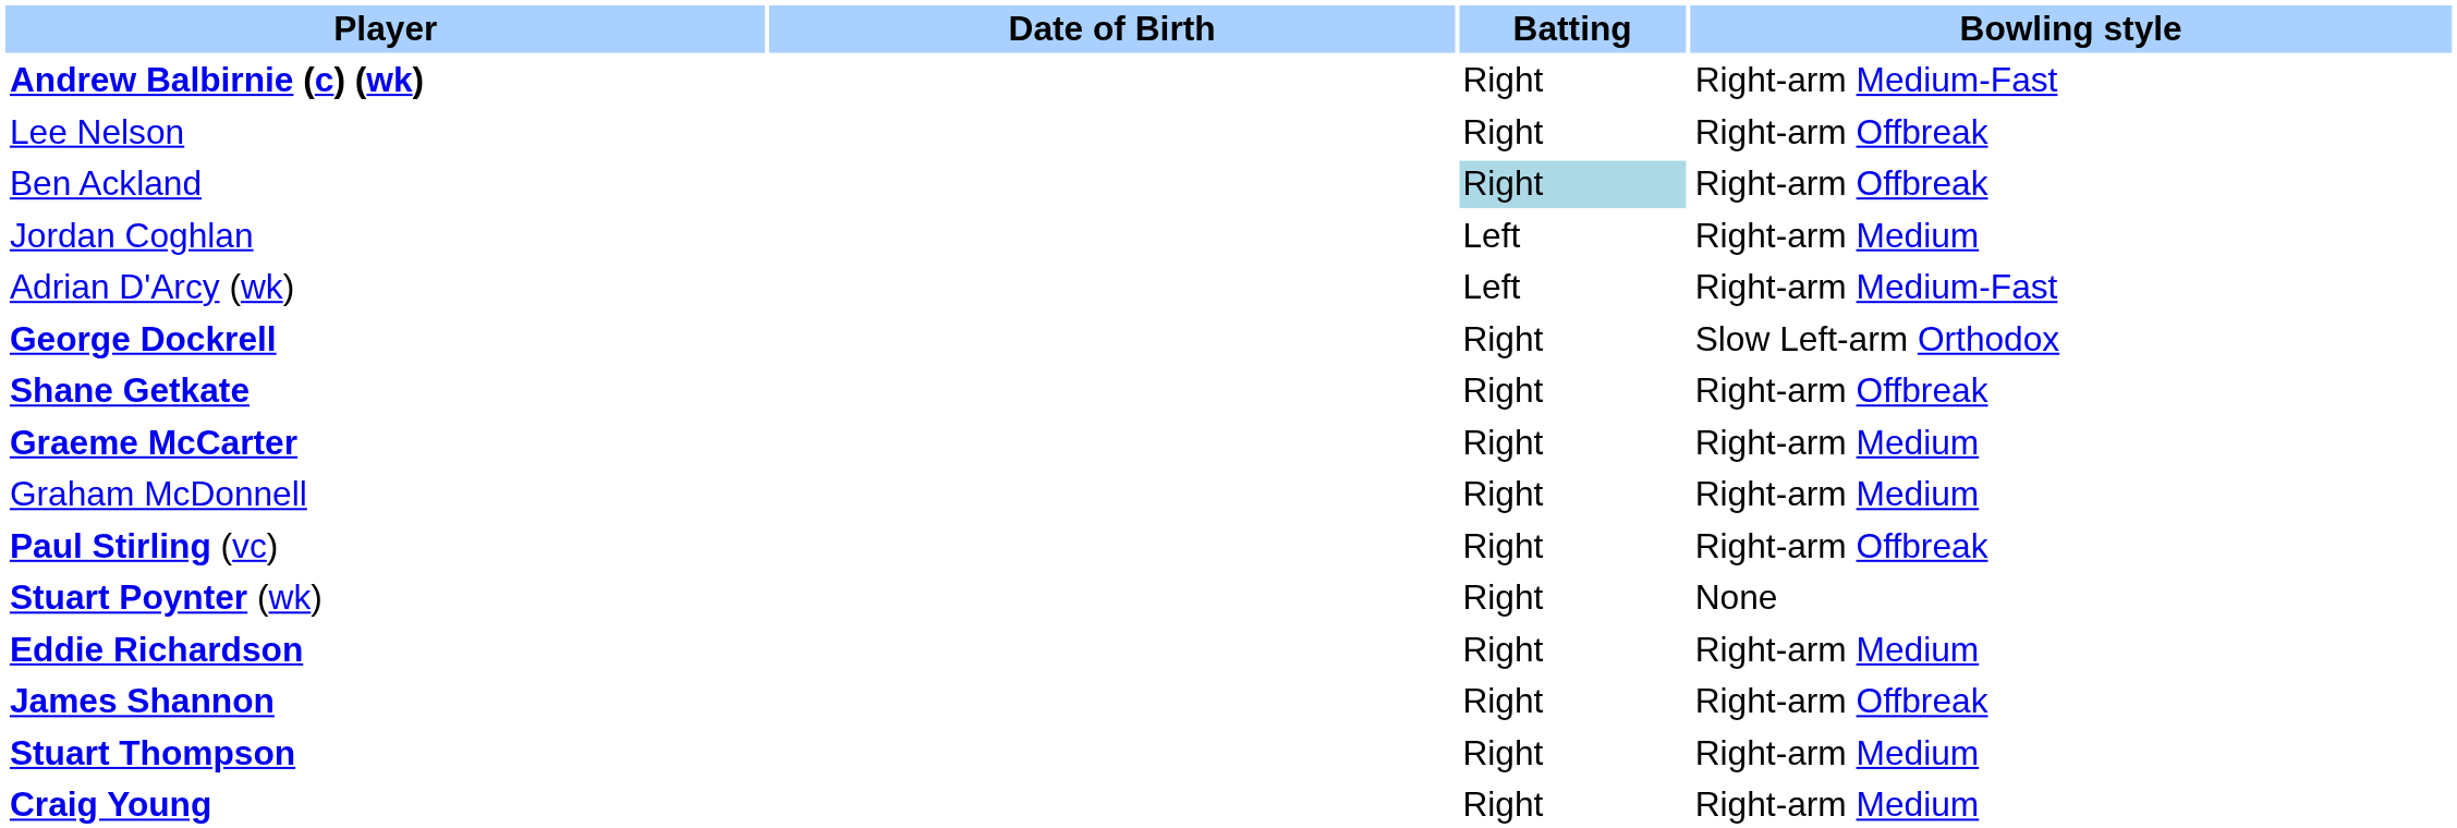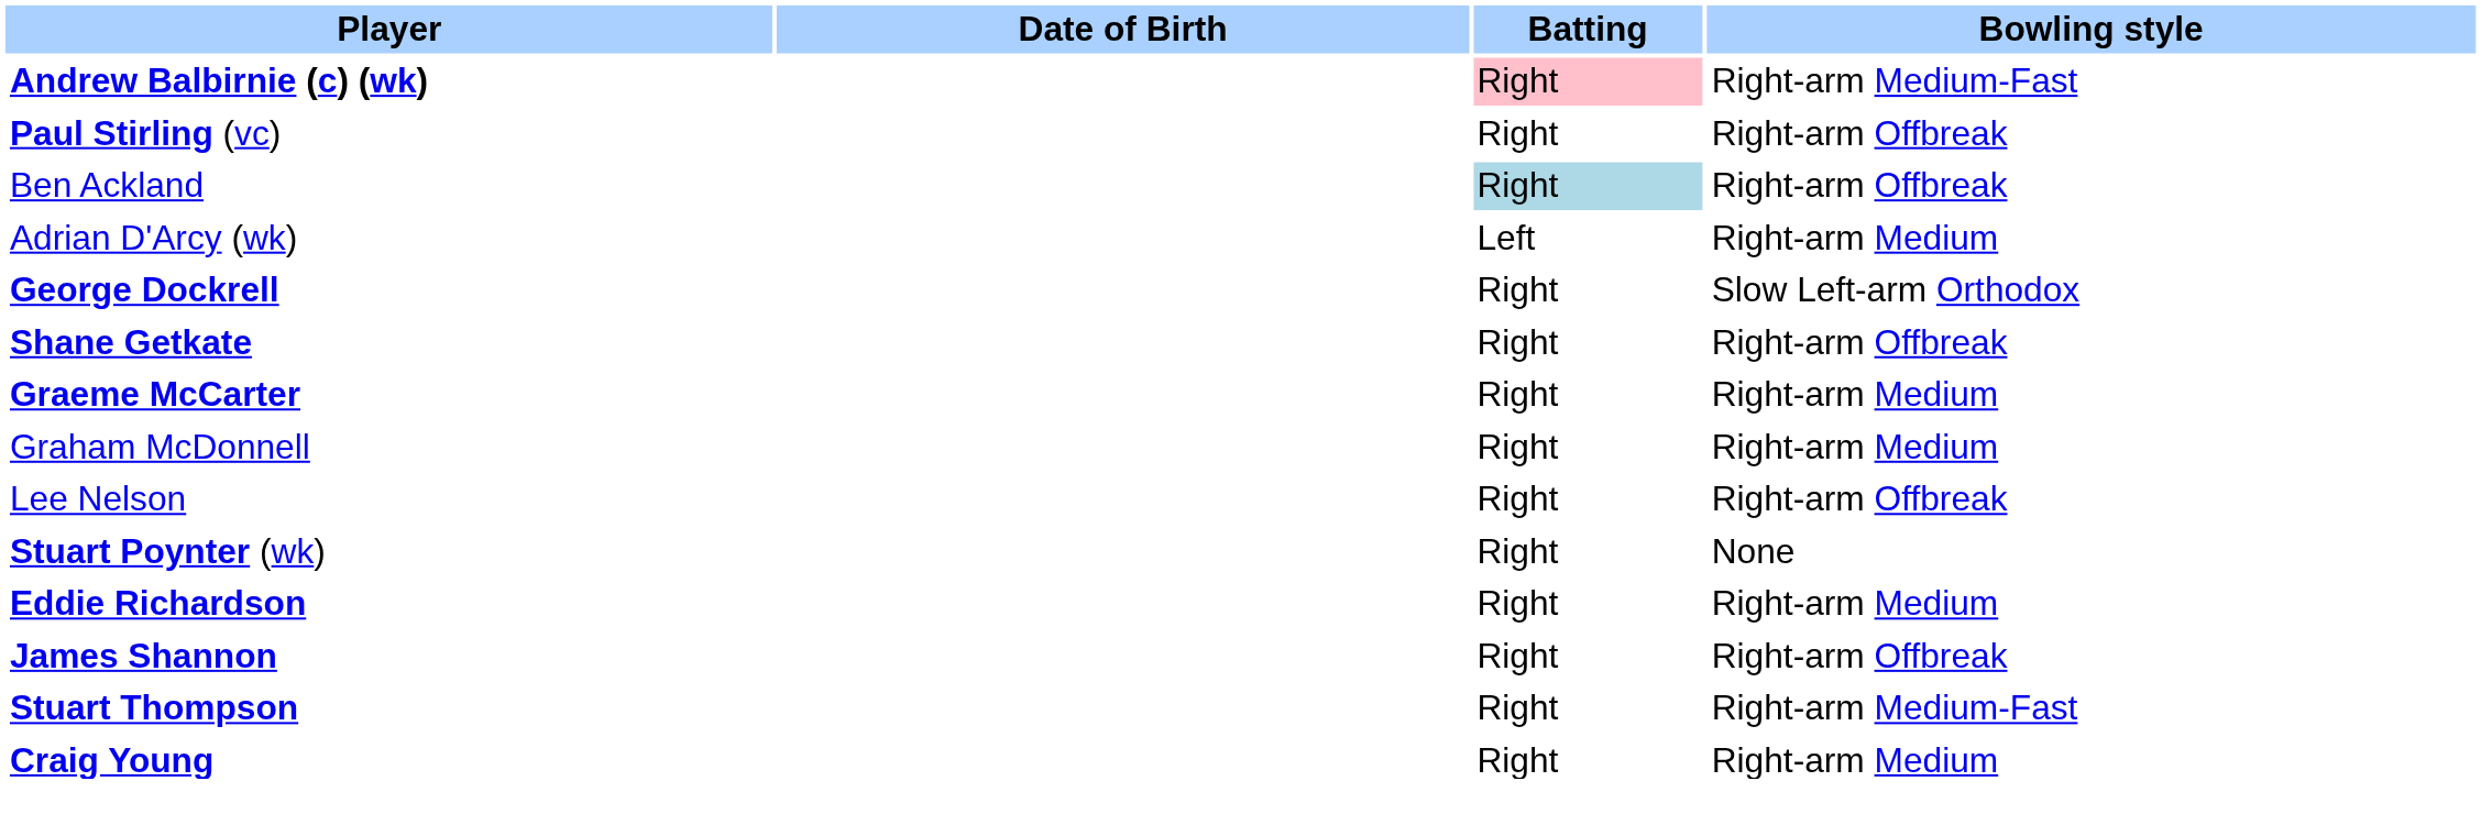Andrew Balbirnie (c) (wk) | Batting: no background -> pink background
rows swapped: Paul Stirling (vc) <-> Lee Nelson
- row: Jordan Coghlan | Left | Right-arm Medium
Adrian D'Arcy (wk) | Bowling style: Right-arm Medium-Fast -> Right-arm Medium
Stuart Thompson | Bowling style: Right-arm Medium -> Right-arm Medium-Fast
